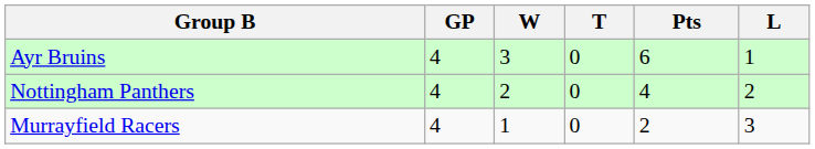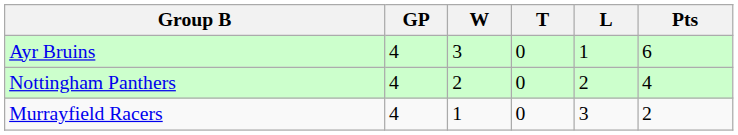columns swapped: L <-> Pts
